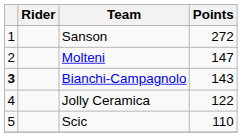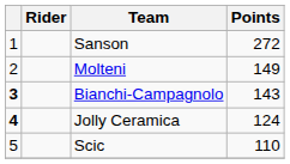Molteni | Points: 147 -> 149
Jolly Ceramica | column 1: normal -> bold
Jolly Ceramica | Points: 122 -> 124
